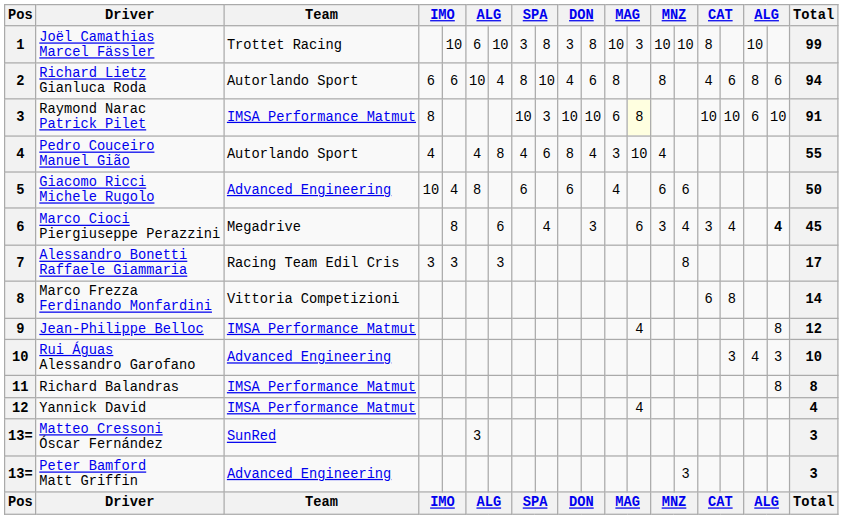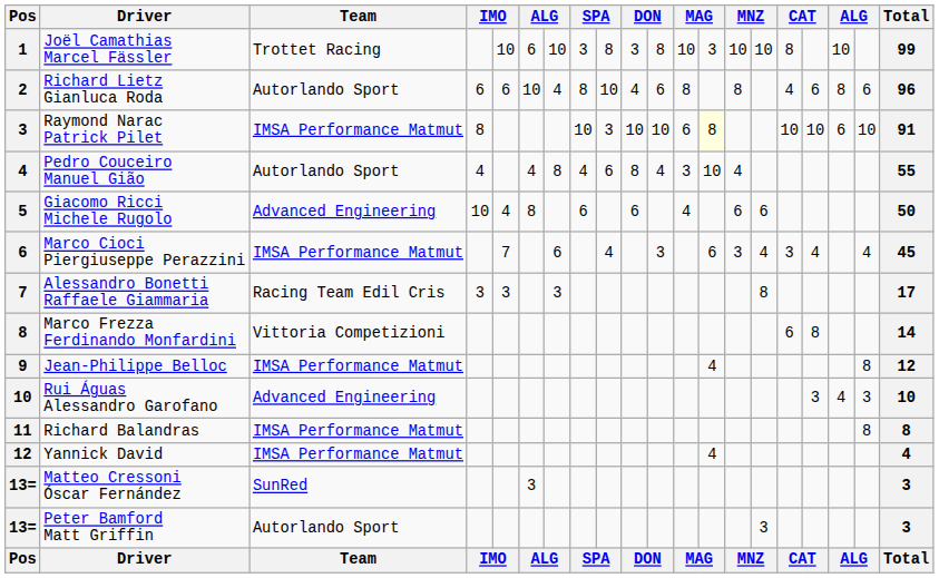Richard Lietz Gianluca Roda | Total: 94 -> 96
Marco Cioci Piergiuseppe Perazzini | Team: Megadrive -> IMSA Performance Matmut
Marco Cioci Piergiuseppe Perazzini | column 5: 8 -> 7
Marco Cioci Piergiuseppe Perazzini | column 19: bold -> normal
Peter Bamford Matt Griffin | Team: Advanced Engineering -> Autorlando Sport
